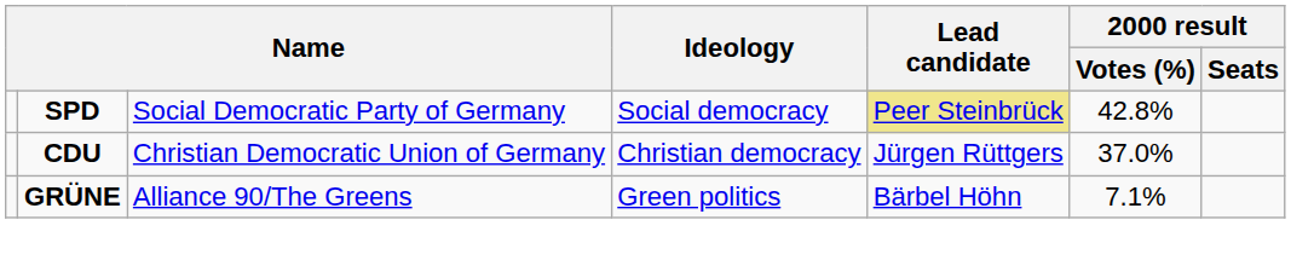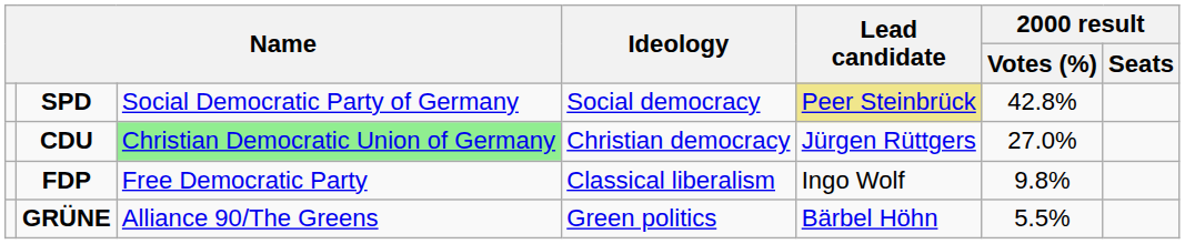CDU | column 3: no background -> lightgreen background
CDU | 2000 result / Votes (%): 37.0% -> 27.0%
+ row: FDP | Free Democratic Party | Classical liberalism | Ingo Wolf | 9.8%
GRÜNE | 2000 result / Votes (%): 7.1% -> 5.5%
